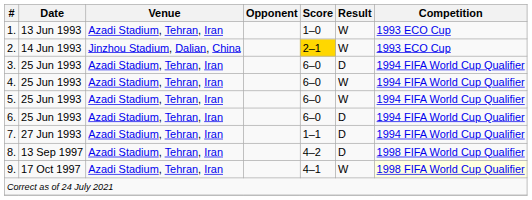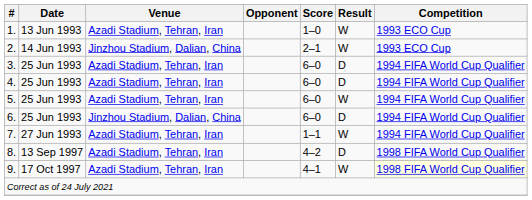2. | Score: gold background -> no background
4. | Result: W -> D
6. | Venue: Azadi Stadium, Tehran, Iran -> Jinzhou Stadium, Dalian, China
7. | Result: D -> W
